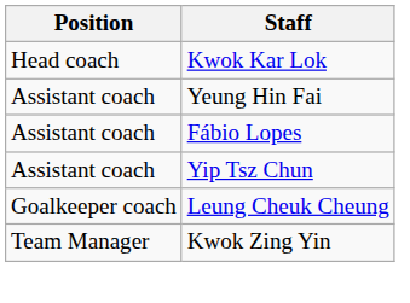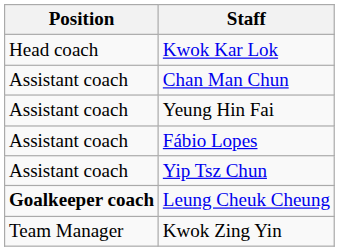+ row: Assistant coach | Chan Man Chun
Leung Cheuk Cheung | Position: normal -> bold
